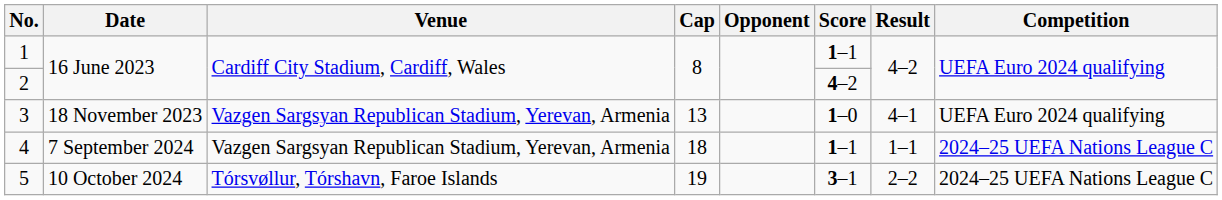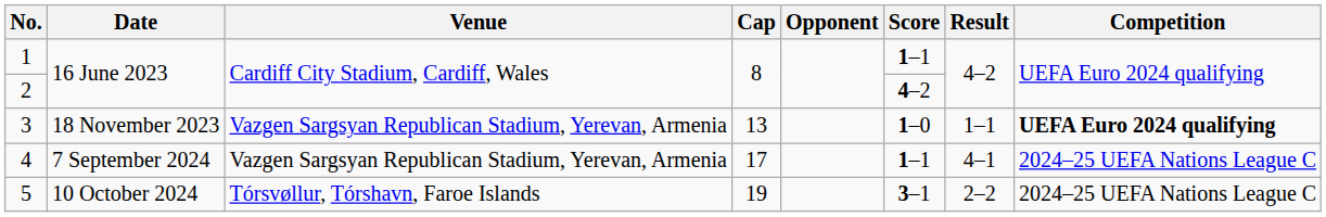3 | Result: 4–1 -> 1–1
3 | Competition: normal -> bold
4 | Cap: 18 -> 17
4 | Result: 1–1 -> 4–1
